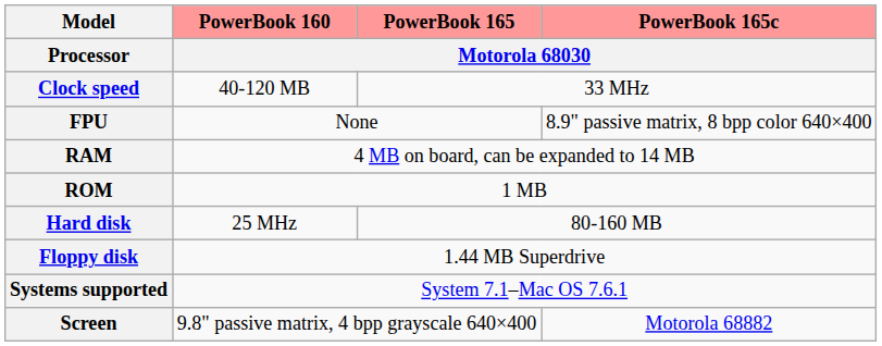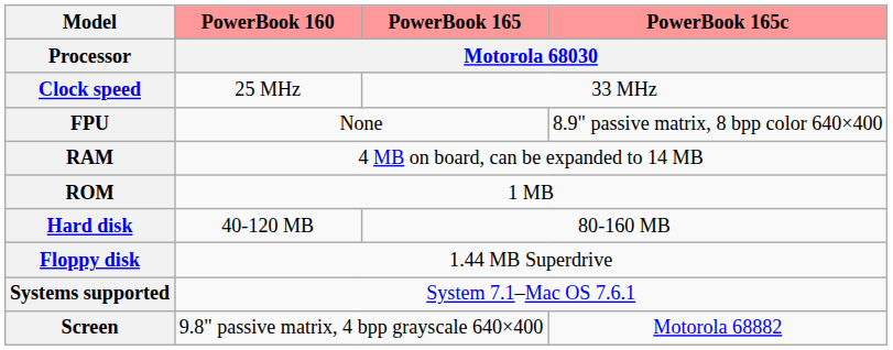Clock speed | PowerBook 160 / Motorola 68030: 40-120 MB -> 25 MHz
Hard disk | PowerBook 160 / Motorola 68030: 25 MHz -> 40-120 MB
